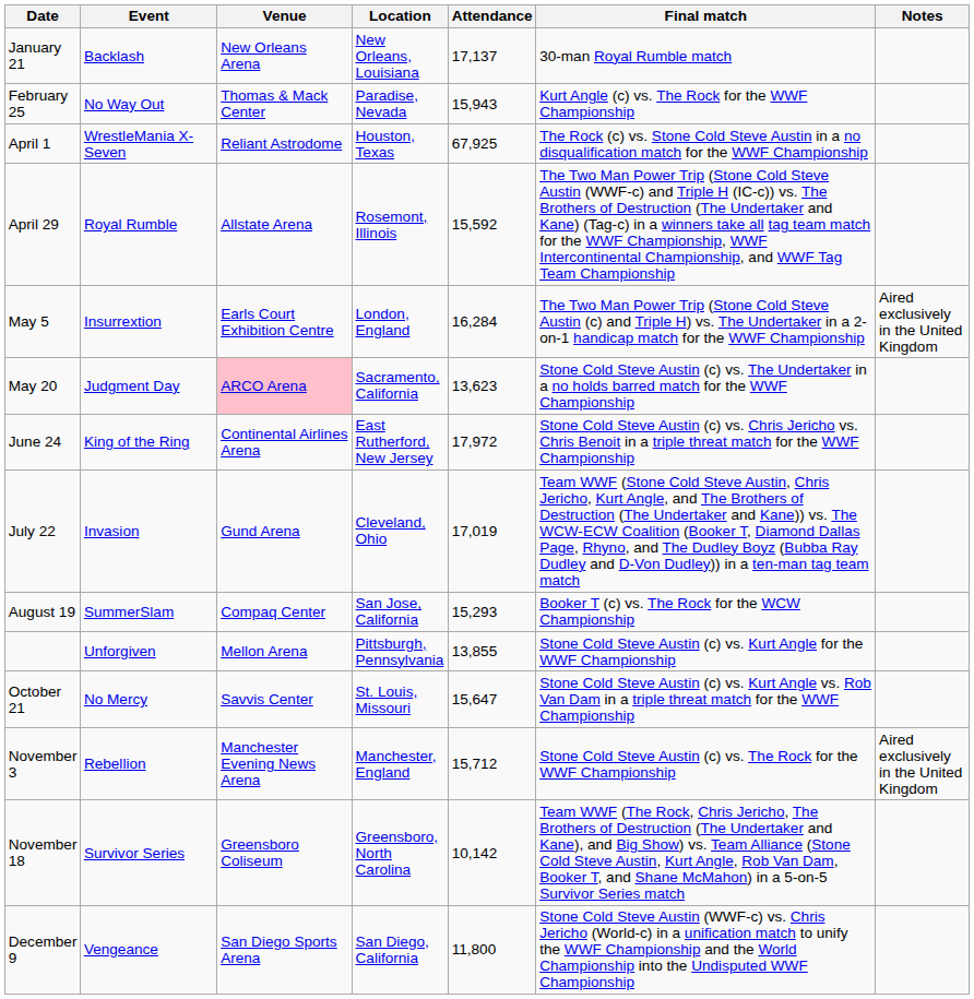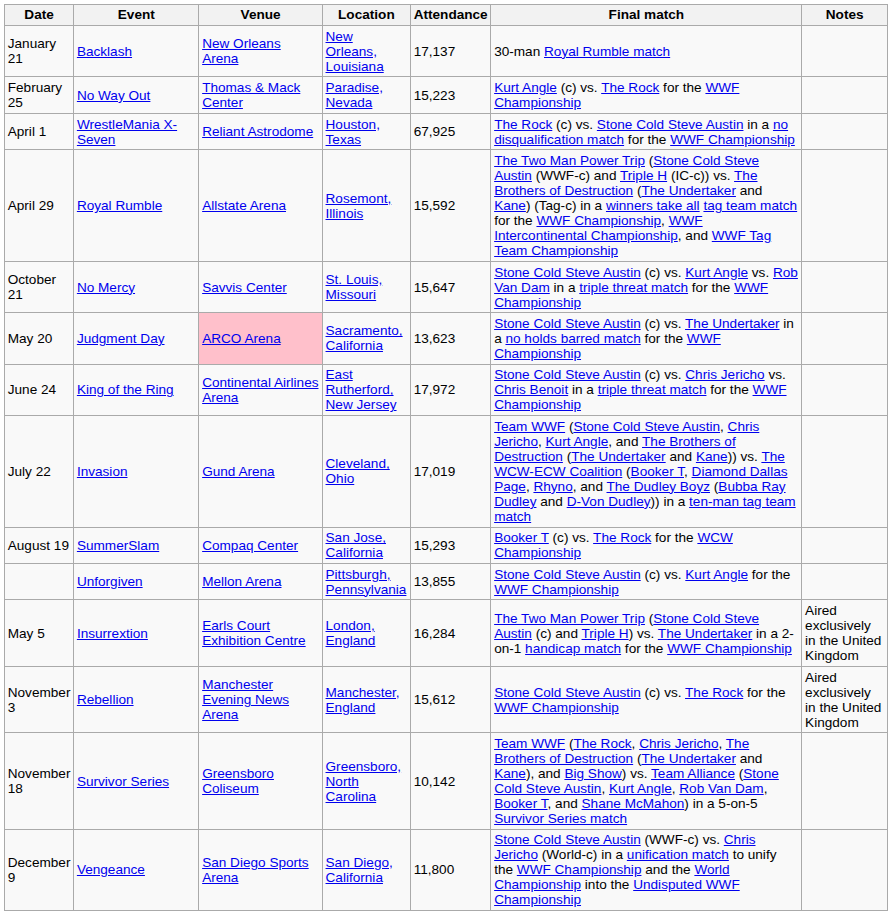February 25 | Attendance: 15,943 -> 15,223
rows swapped: May 5 <-> October 21
November 3 | Attendance: 15,712 -> 15,612
